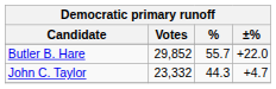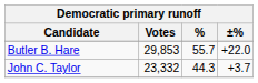Butler B. Hare | Votes: 29,852 -> 29,853
John C. Taylor | ±%: +4.7 -> +3.7
